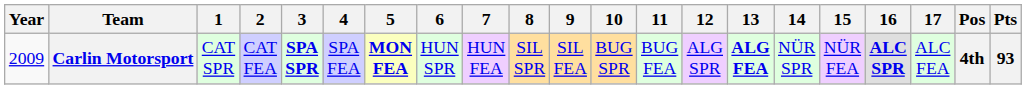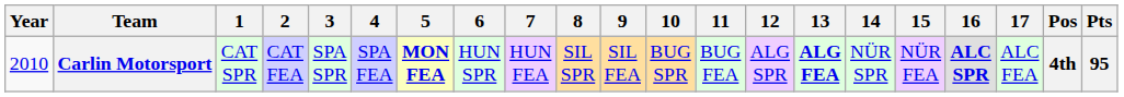Carlin Motorsport | Year: 2009 -> 2010
Carlin Motorsport | 3: bold -> normal
Carlin Motorsport | Pts: 93 -> 95
